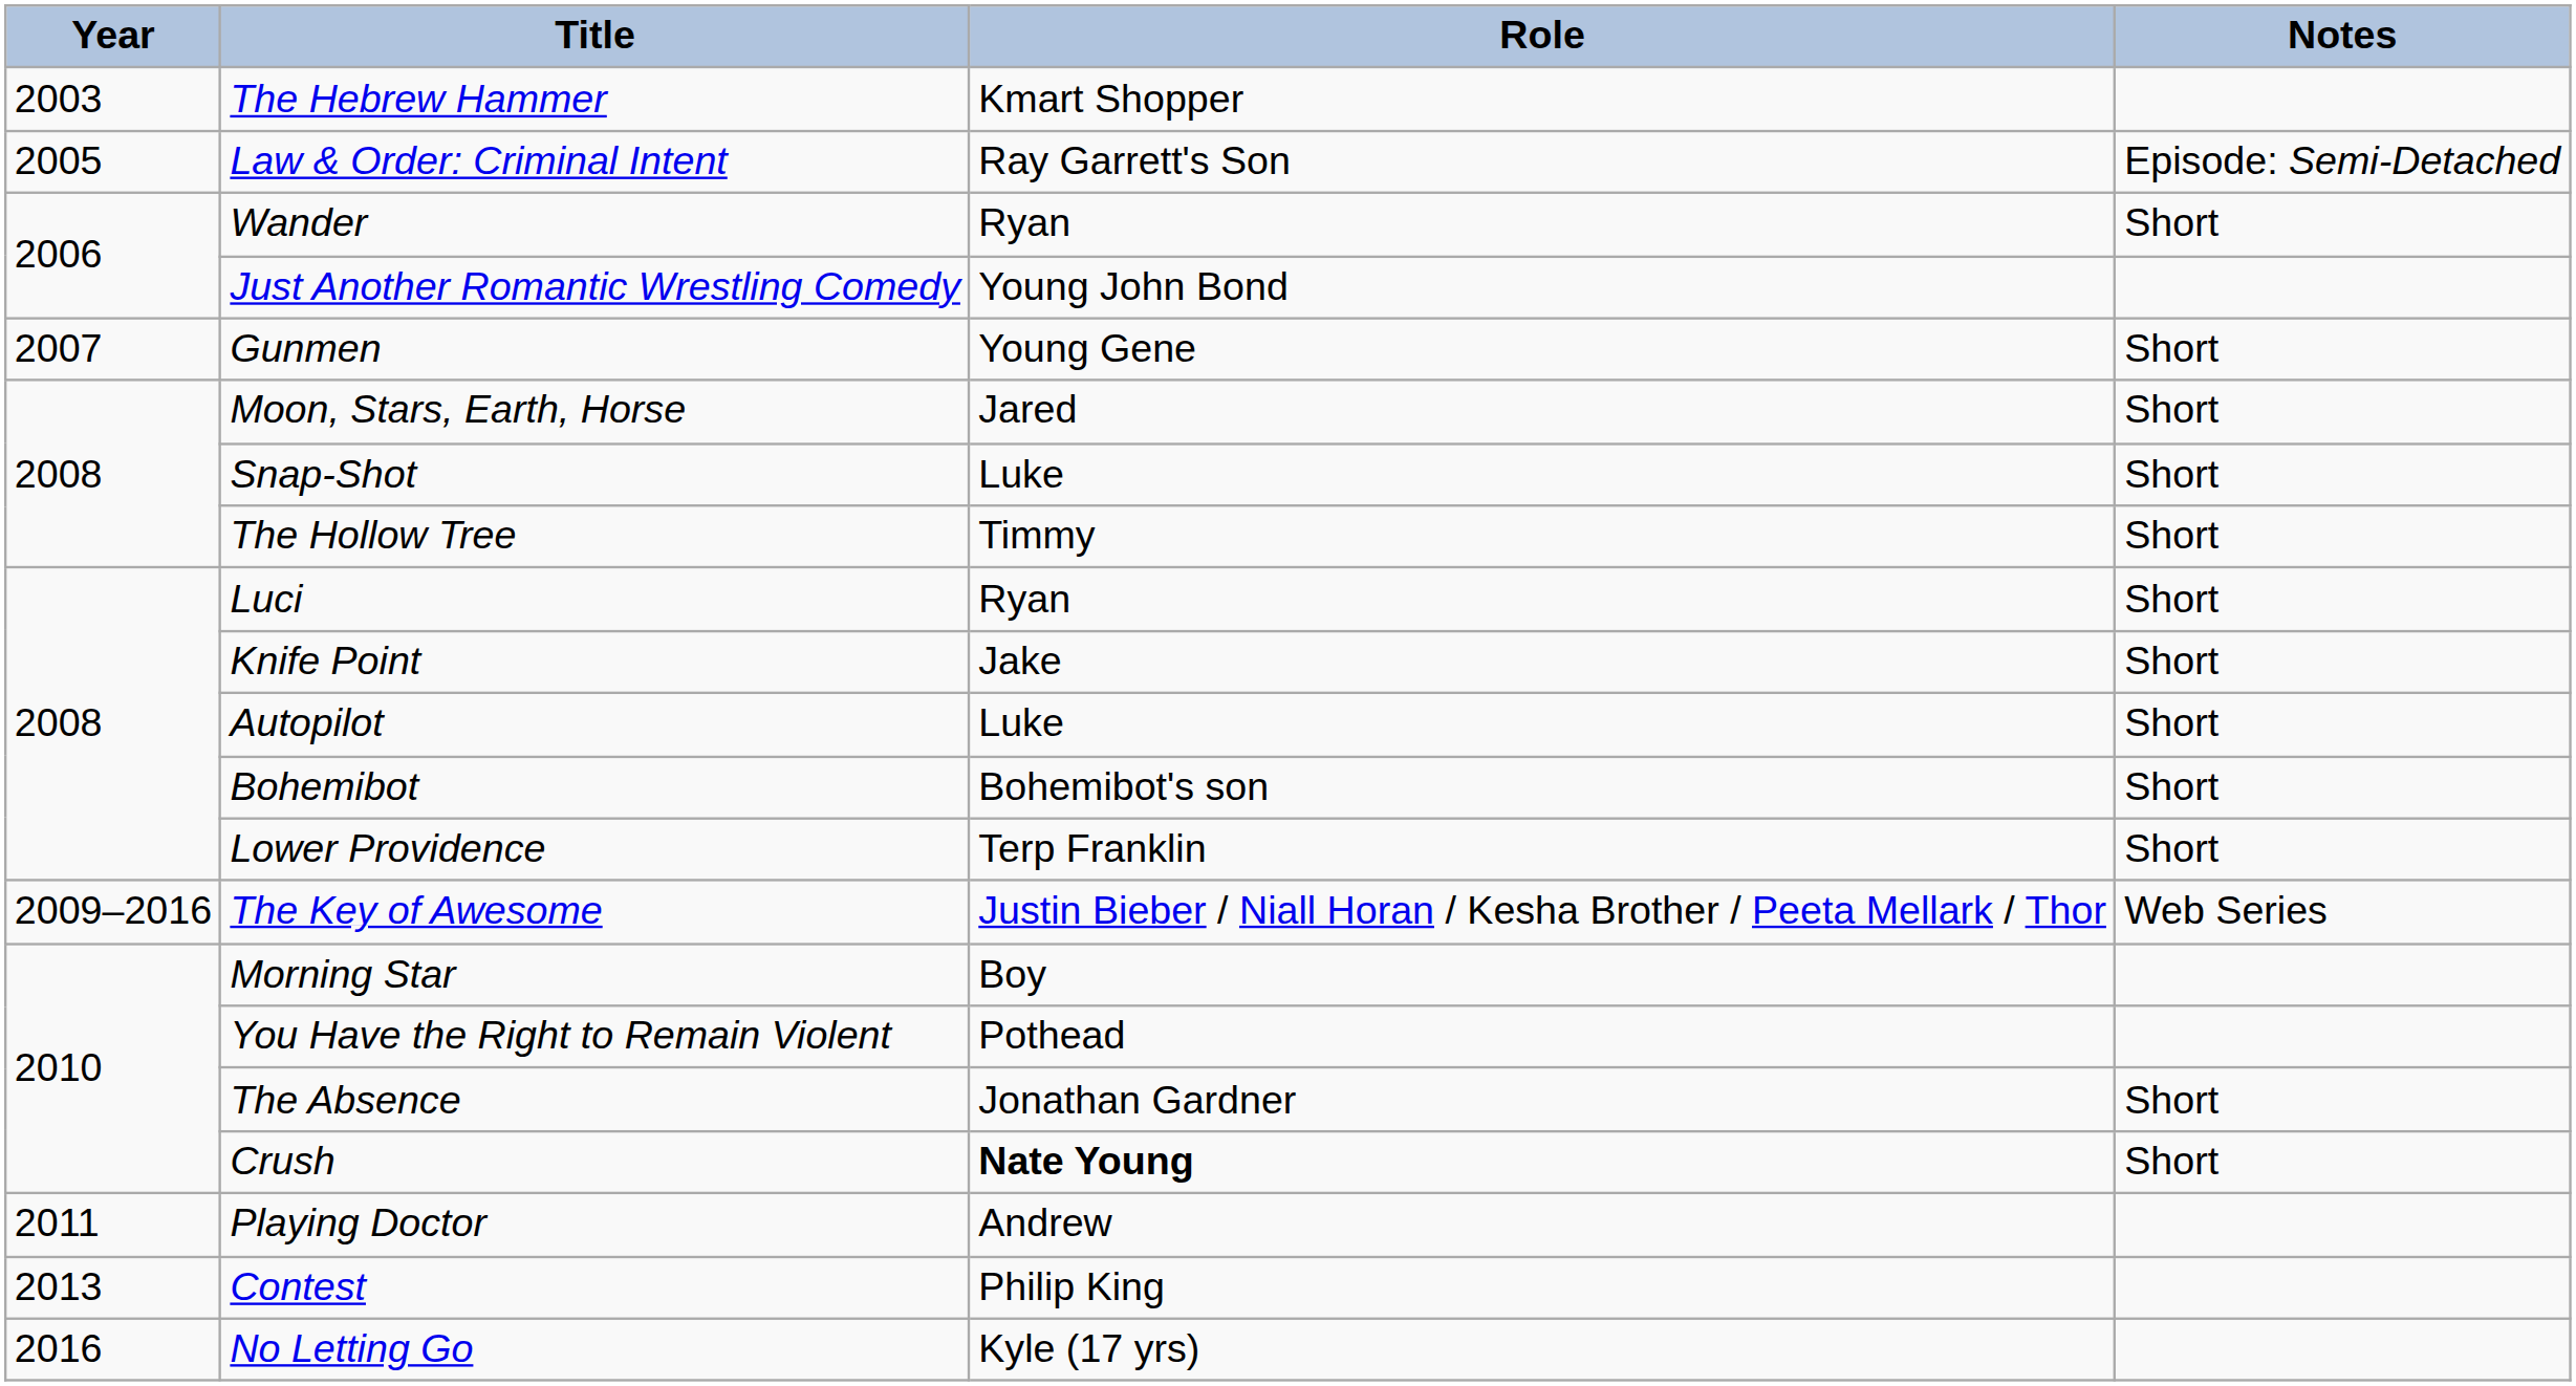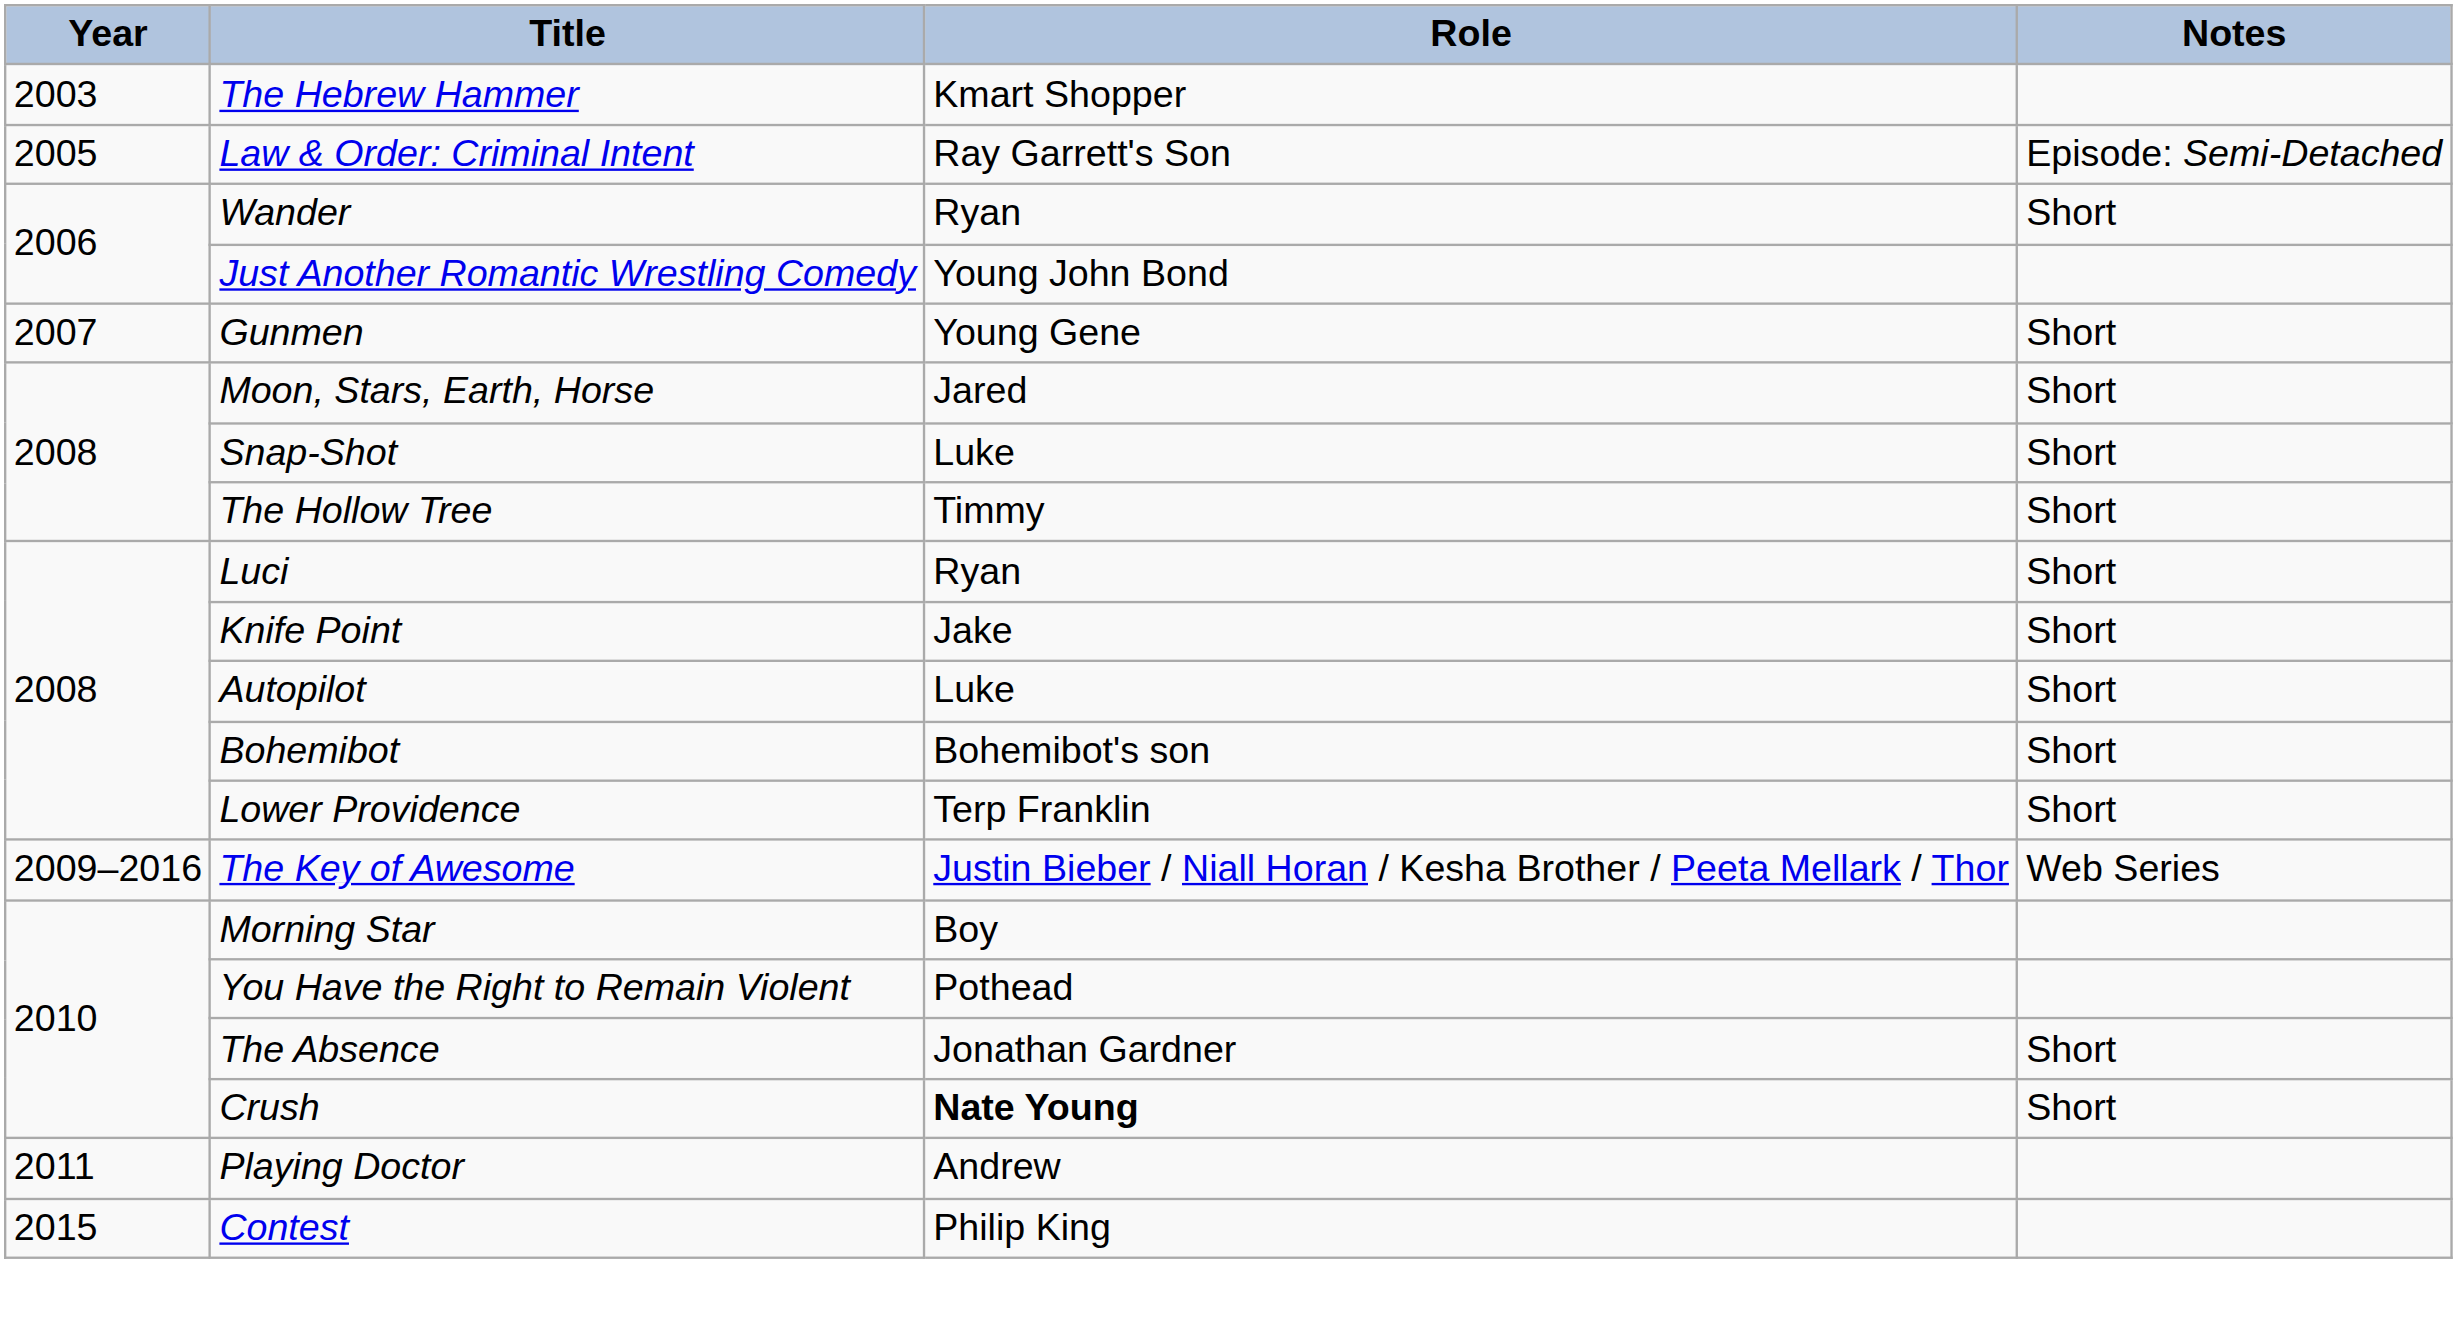Contest | Year: 2013 -> 2015
- row: 2016 | No Letting Go | Kyle (17 yrs)
